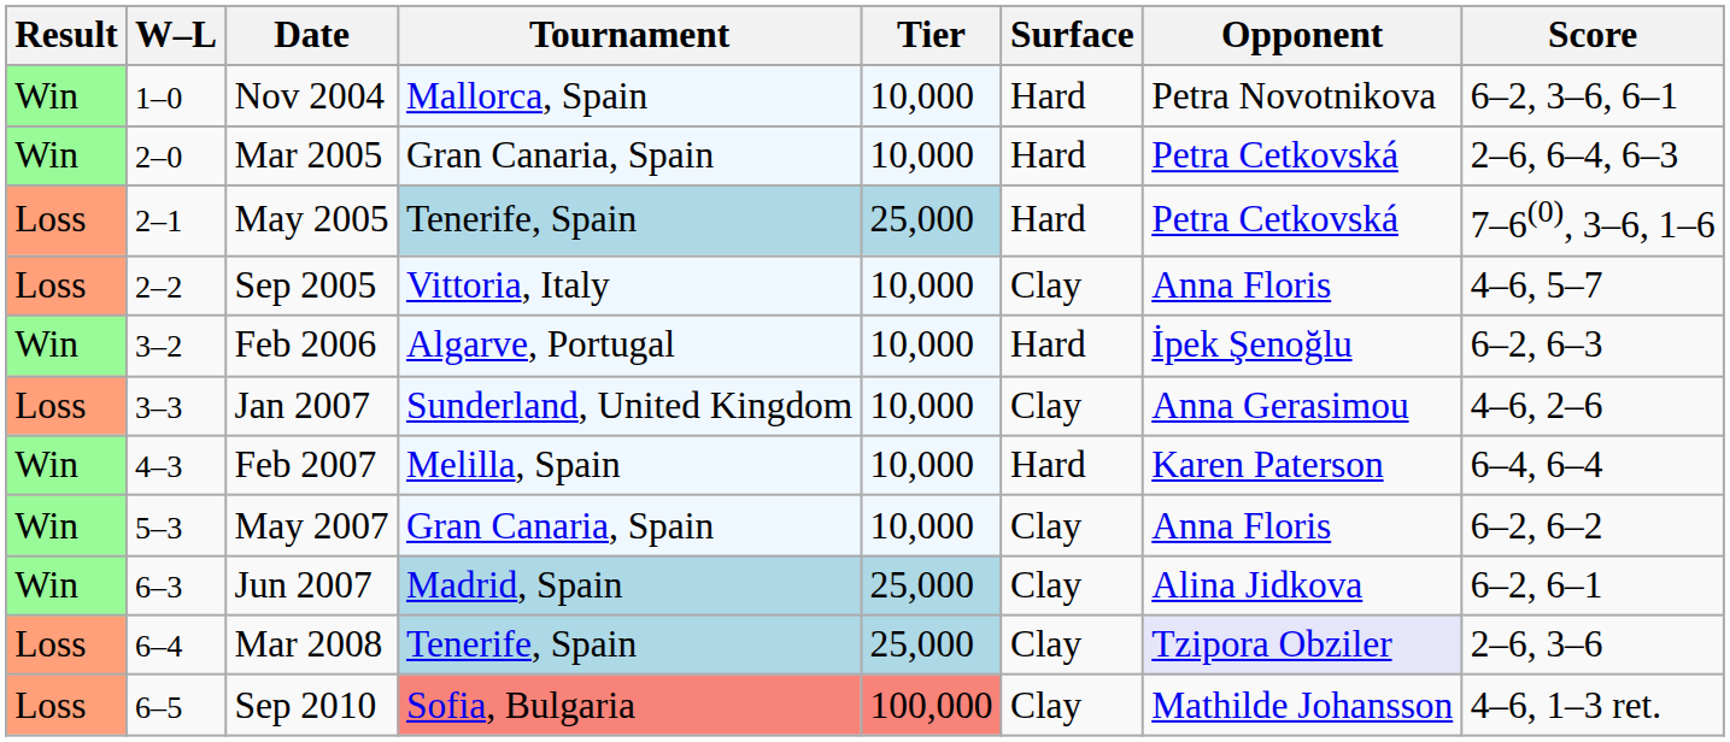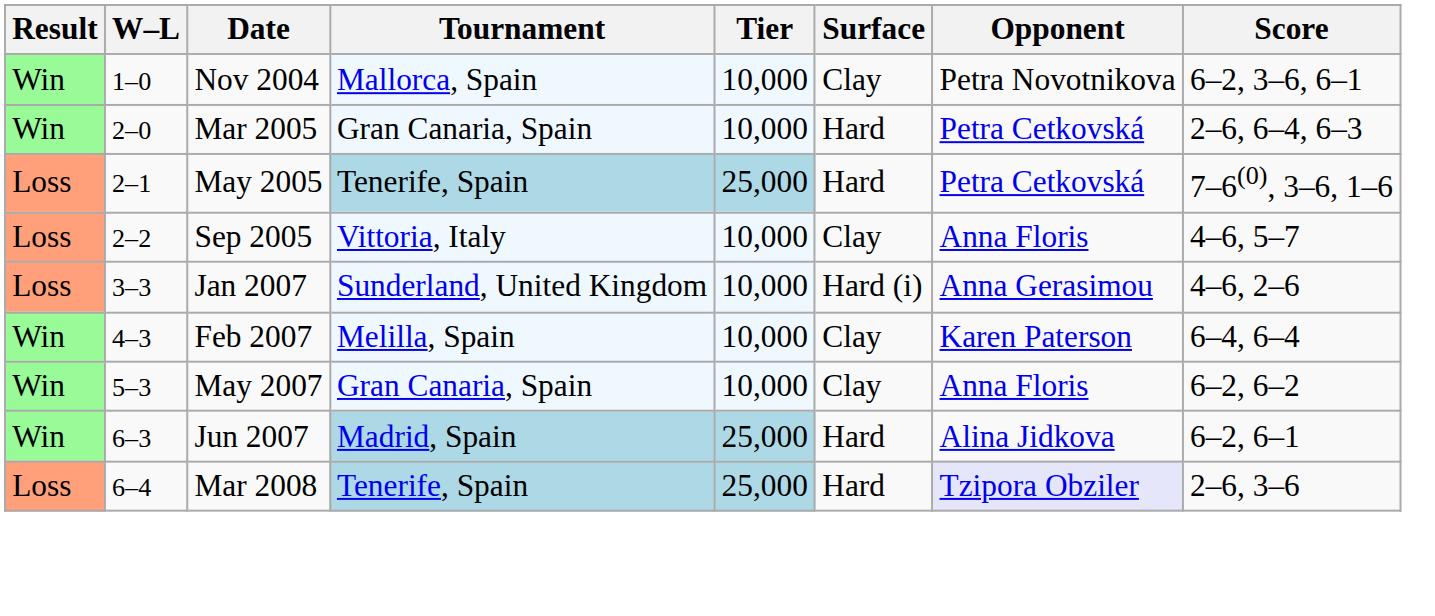Nov 2004 | Surface: Hard -> Clay
- row: Win | 3–2 | Feb 2006 | Algarve, Portugal | 10,000 | Hard | İpek Şenoğlu | 6–2, 6–3
Jan 2007 | Surface: Clay -> Hard (i)
Feb 2007 | Surface: Hard -> Clay
Jun 2007 | Surface: Clay -> Hard
Mar 2008 | Surface: Clay -> Hard
- row: Loss | 6–5 | Sep 2010 | Sofia, Bulgaria | 100,000 | Clay | Mathilde Johansson | 4–6, 1–3 ret.
